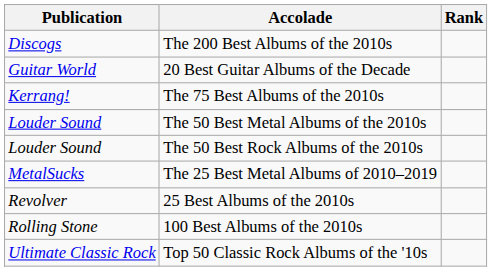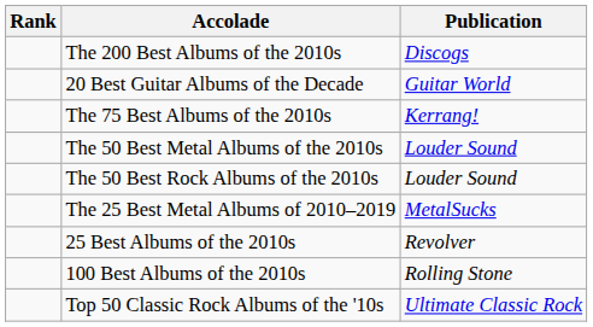columns swapped: Publication <-> Rank
